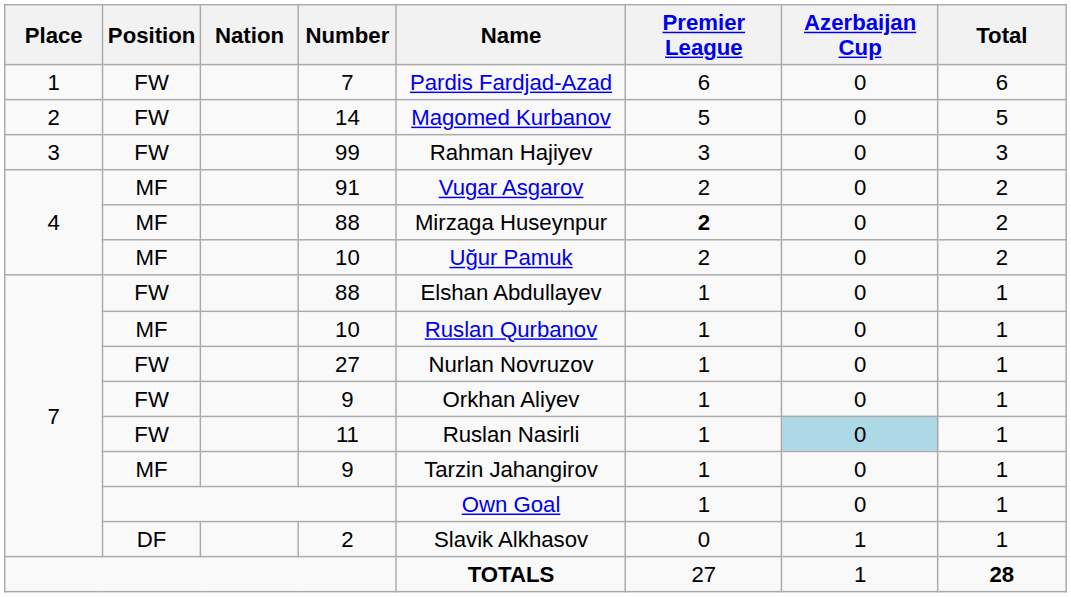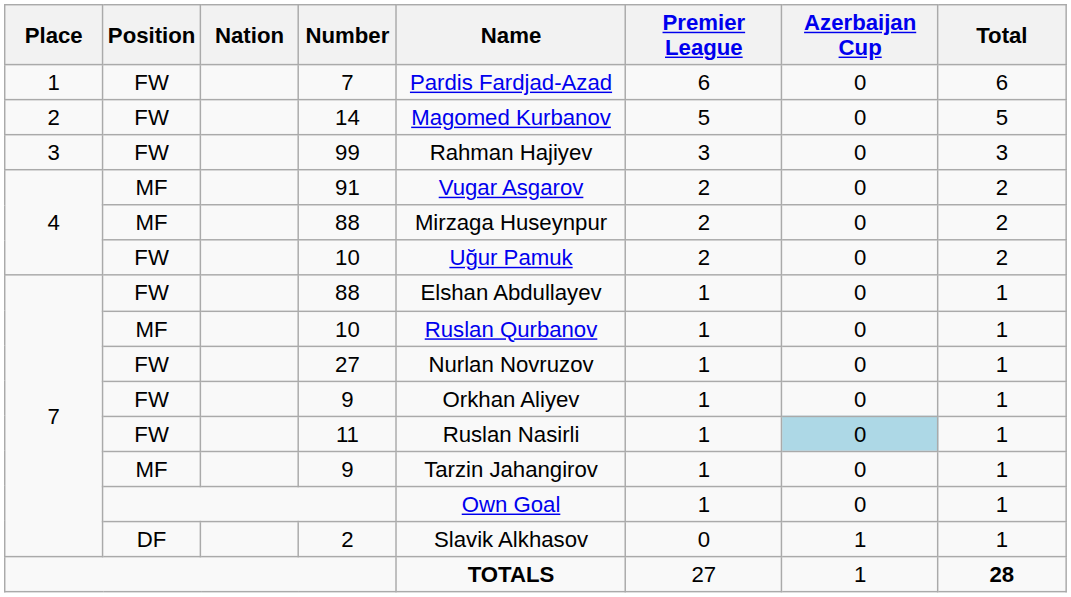4 / 88 | Premier League: bold -> normal
4 / 10 | Position: MF -> FW
